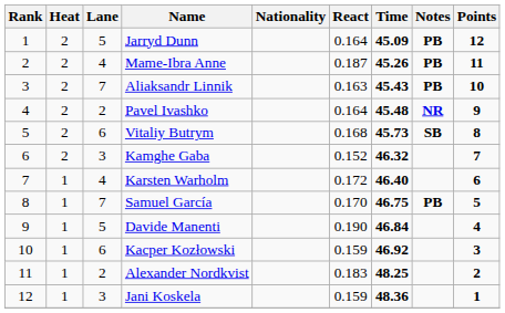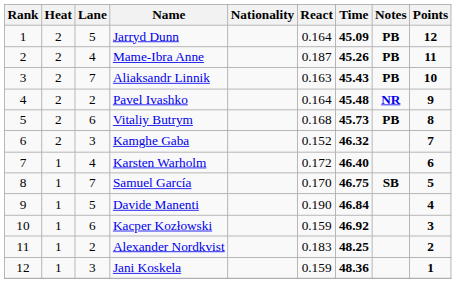Vitaliy Butrym | Notes: SB -> PB
Samuel García | Notes: PB -> SB
